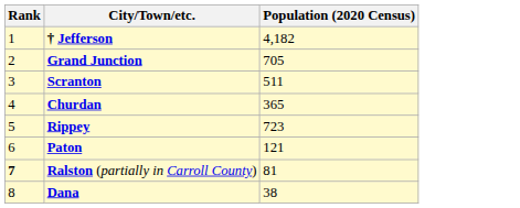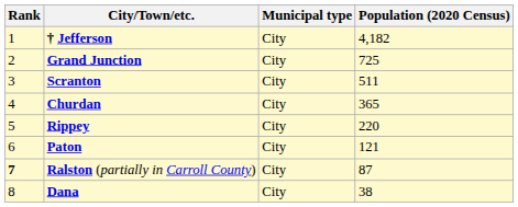+ column: Municipal type | City | City | City | City | City | City | City | City
Grand Junction | Population (2020 Census): 705 -> 725
Rippey | Population (2020 Census): 723 -> 220
Ralston (partially in Carroll County) | Population (2020 Census): 81 -> 87
